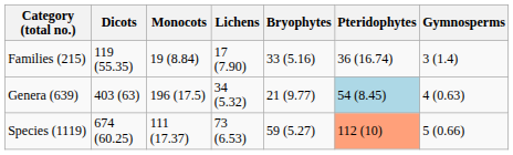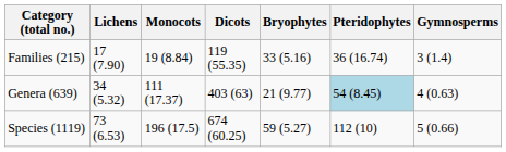columns swapped: Dicots <-> Lichens
Genera (639) | Monocots: 196 (17.5) -> 111 (17.37)
Species (1119) | Monocots: 111 (17.37) -> 196 (17.5)
Species (1119) | Pteridophytes: lightsalmon background -> no background
